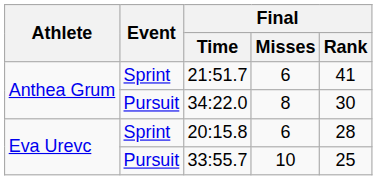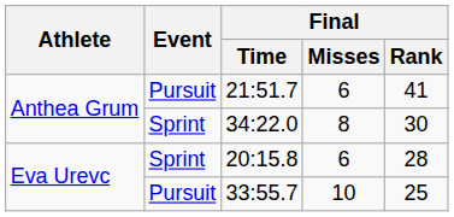21:51.7 | Event: Sprint -> Pursuit
34:22.0 | Event: Pursuit -> Sprint
